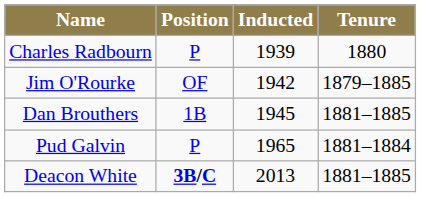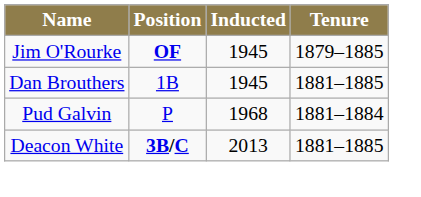- row: Charles Radbourn | P | 1939 | 1880
Jim O'Rourke | Position: normal -> bold
Jim O'Rourke | Inducted: 1942 -> 1945
Pud Galvin | Inducted: 1965 -> 1968
